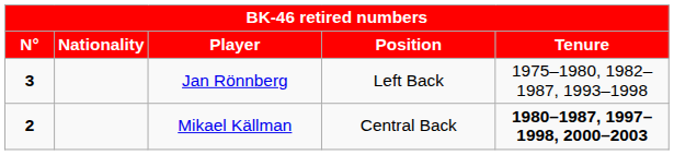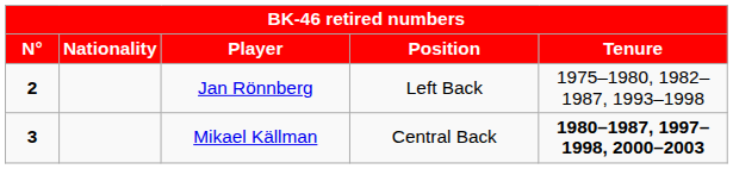Jan Rönnberg | N°: 3 -> 2
Mikael Källman | N°: 2 -> 3
